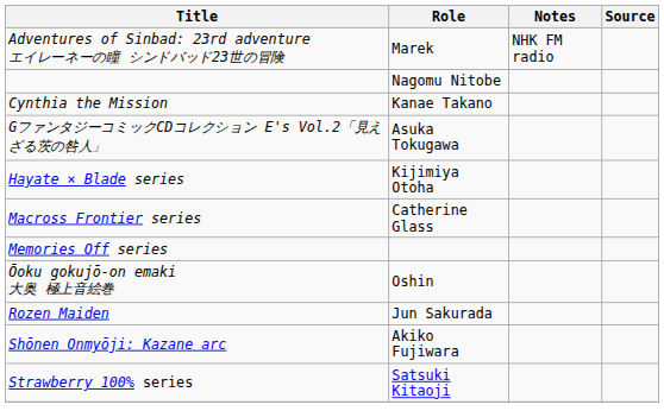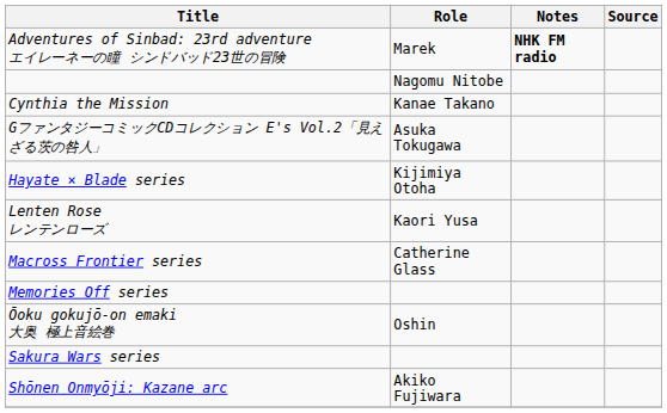Adventures of Sinbad: 23rd adventure エイレーネーの瞳 シンドバッド23世の冒険 | Notes: normal -> bold
+ row: Lenten Rose レンテンローズ | Kaori Yusa
- row: Rozen Maiden | Jun Sakurada
+ row: Sakura Wars series
- row: Strawberry 100% series | Satsuki Kitaoji
